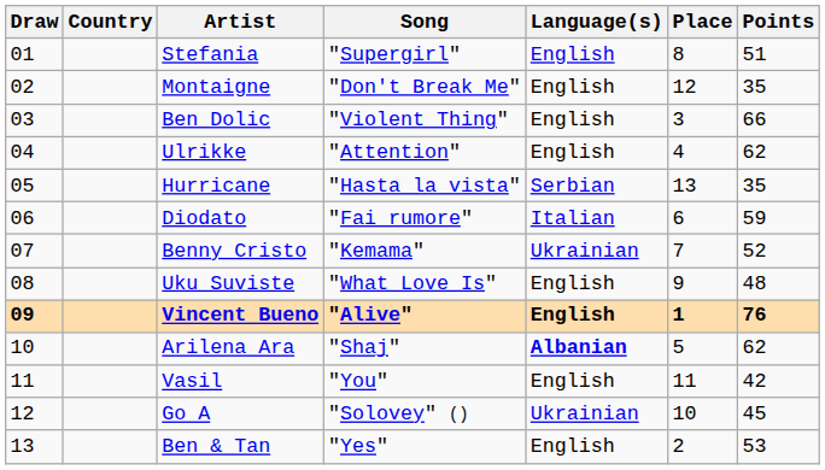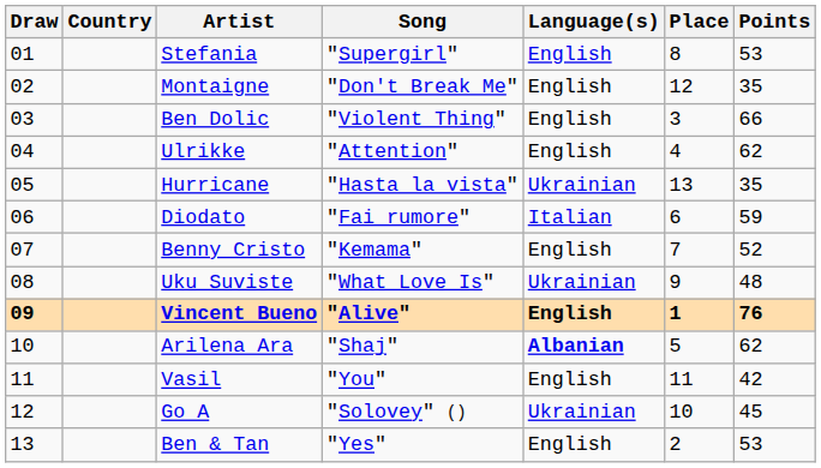Stefania | Points: 51 -> 53
Hurricane | Language(s): Serbian -> Ukrainian
Benny Cristo | Language(s): Ukrainian -> English
Uku Suviste | Language(s): English -> Ukrainian
